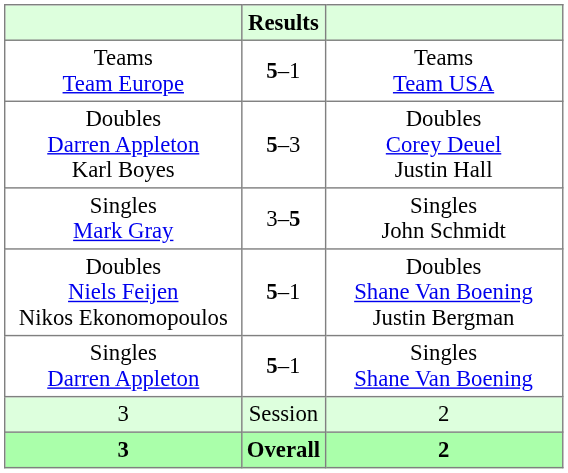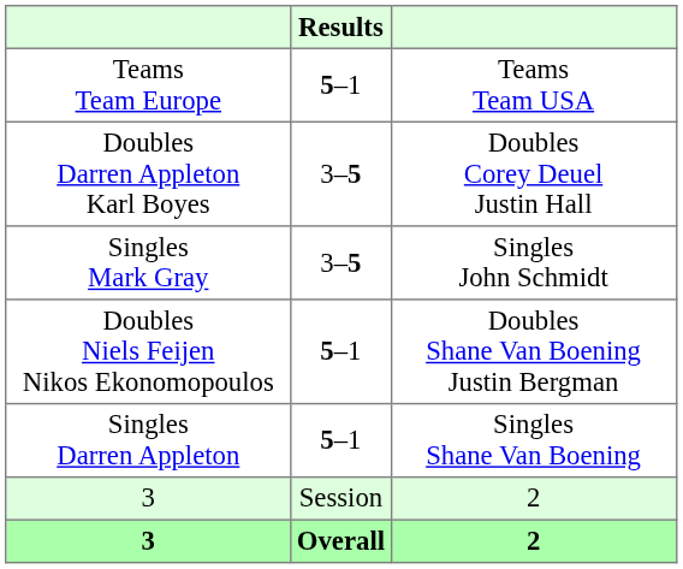Doubles Darren Appleton Karl Boyes | Results: 5–3 -> 3–5
